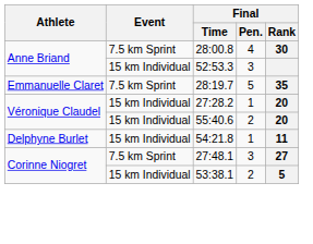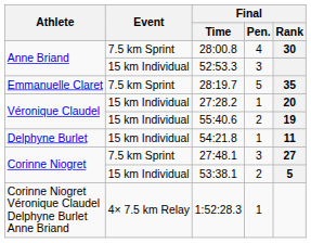55:40.6 | Final / Rank: 20 -> 19
+ row: Corinne Niogret Véronique Claudel Delphyne Burlet Anne Briand | 4× 7.5 km Relay | 1:52:28.3 | 1
